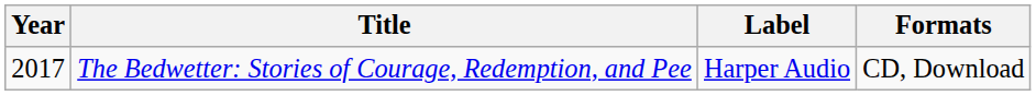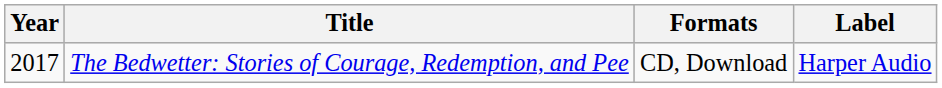columns swapped: Label <-> Formats
